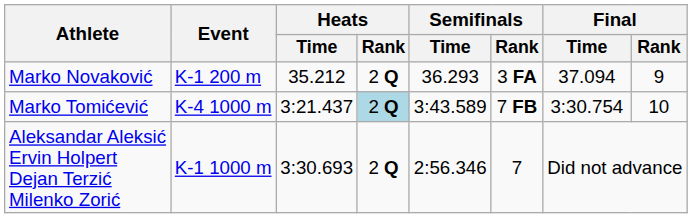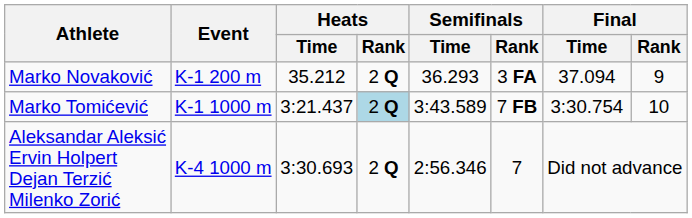Marko Tomićević | Event: K-4 1000 m -> K-1 1000 m
Aleksandar Aleksić Ervin Holpert Dejan Terzić Milenko Zorić | Event: K-1 1000 m -> K-4 1000 m
